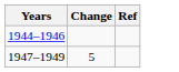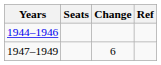+ column: Seats
1947–1949 | Change: 5 -> 6
